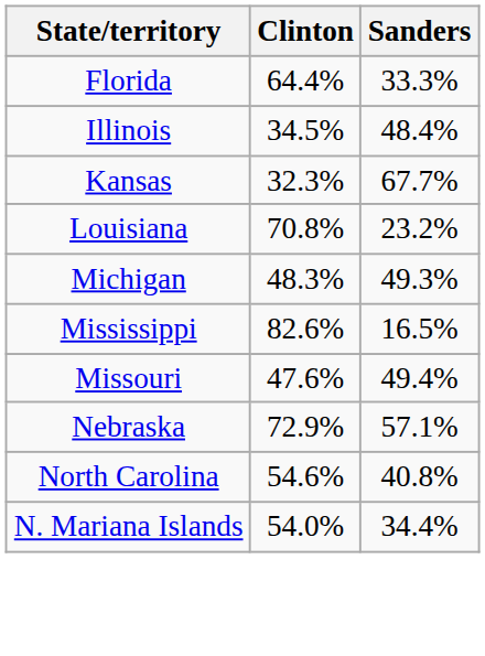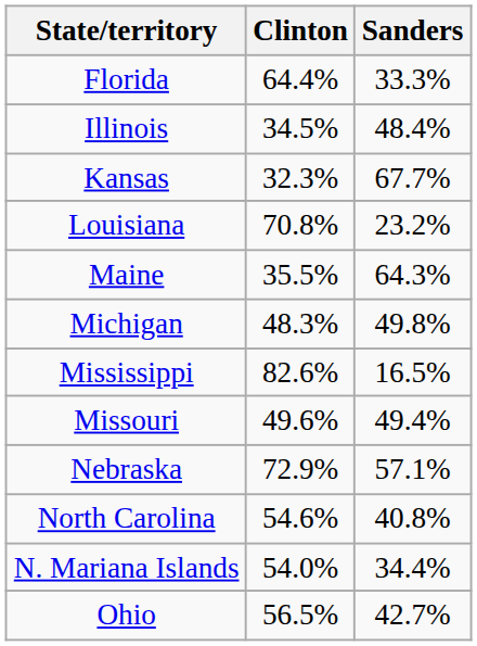+ row: Maine | 35.5% | 64.3%
Michigan | Sanders: 49.3% -> 49.8%
Missouri | Clinton: 47.6% -> 49.6%
+ row: Ohio | 56.5% | 42.7%
